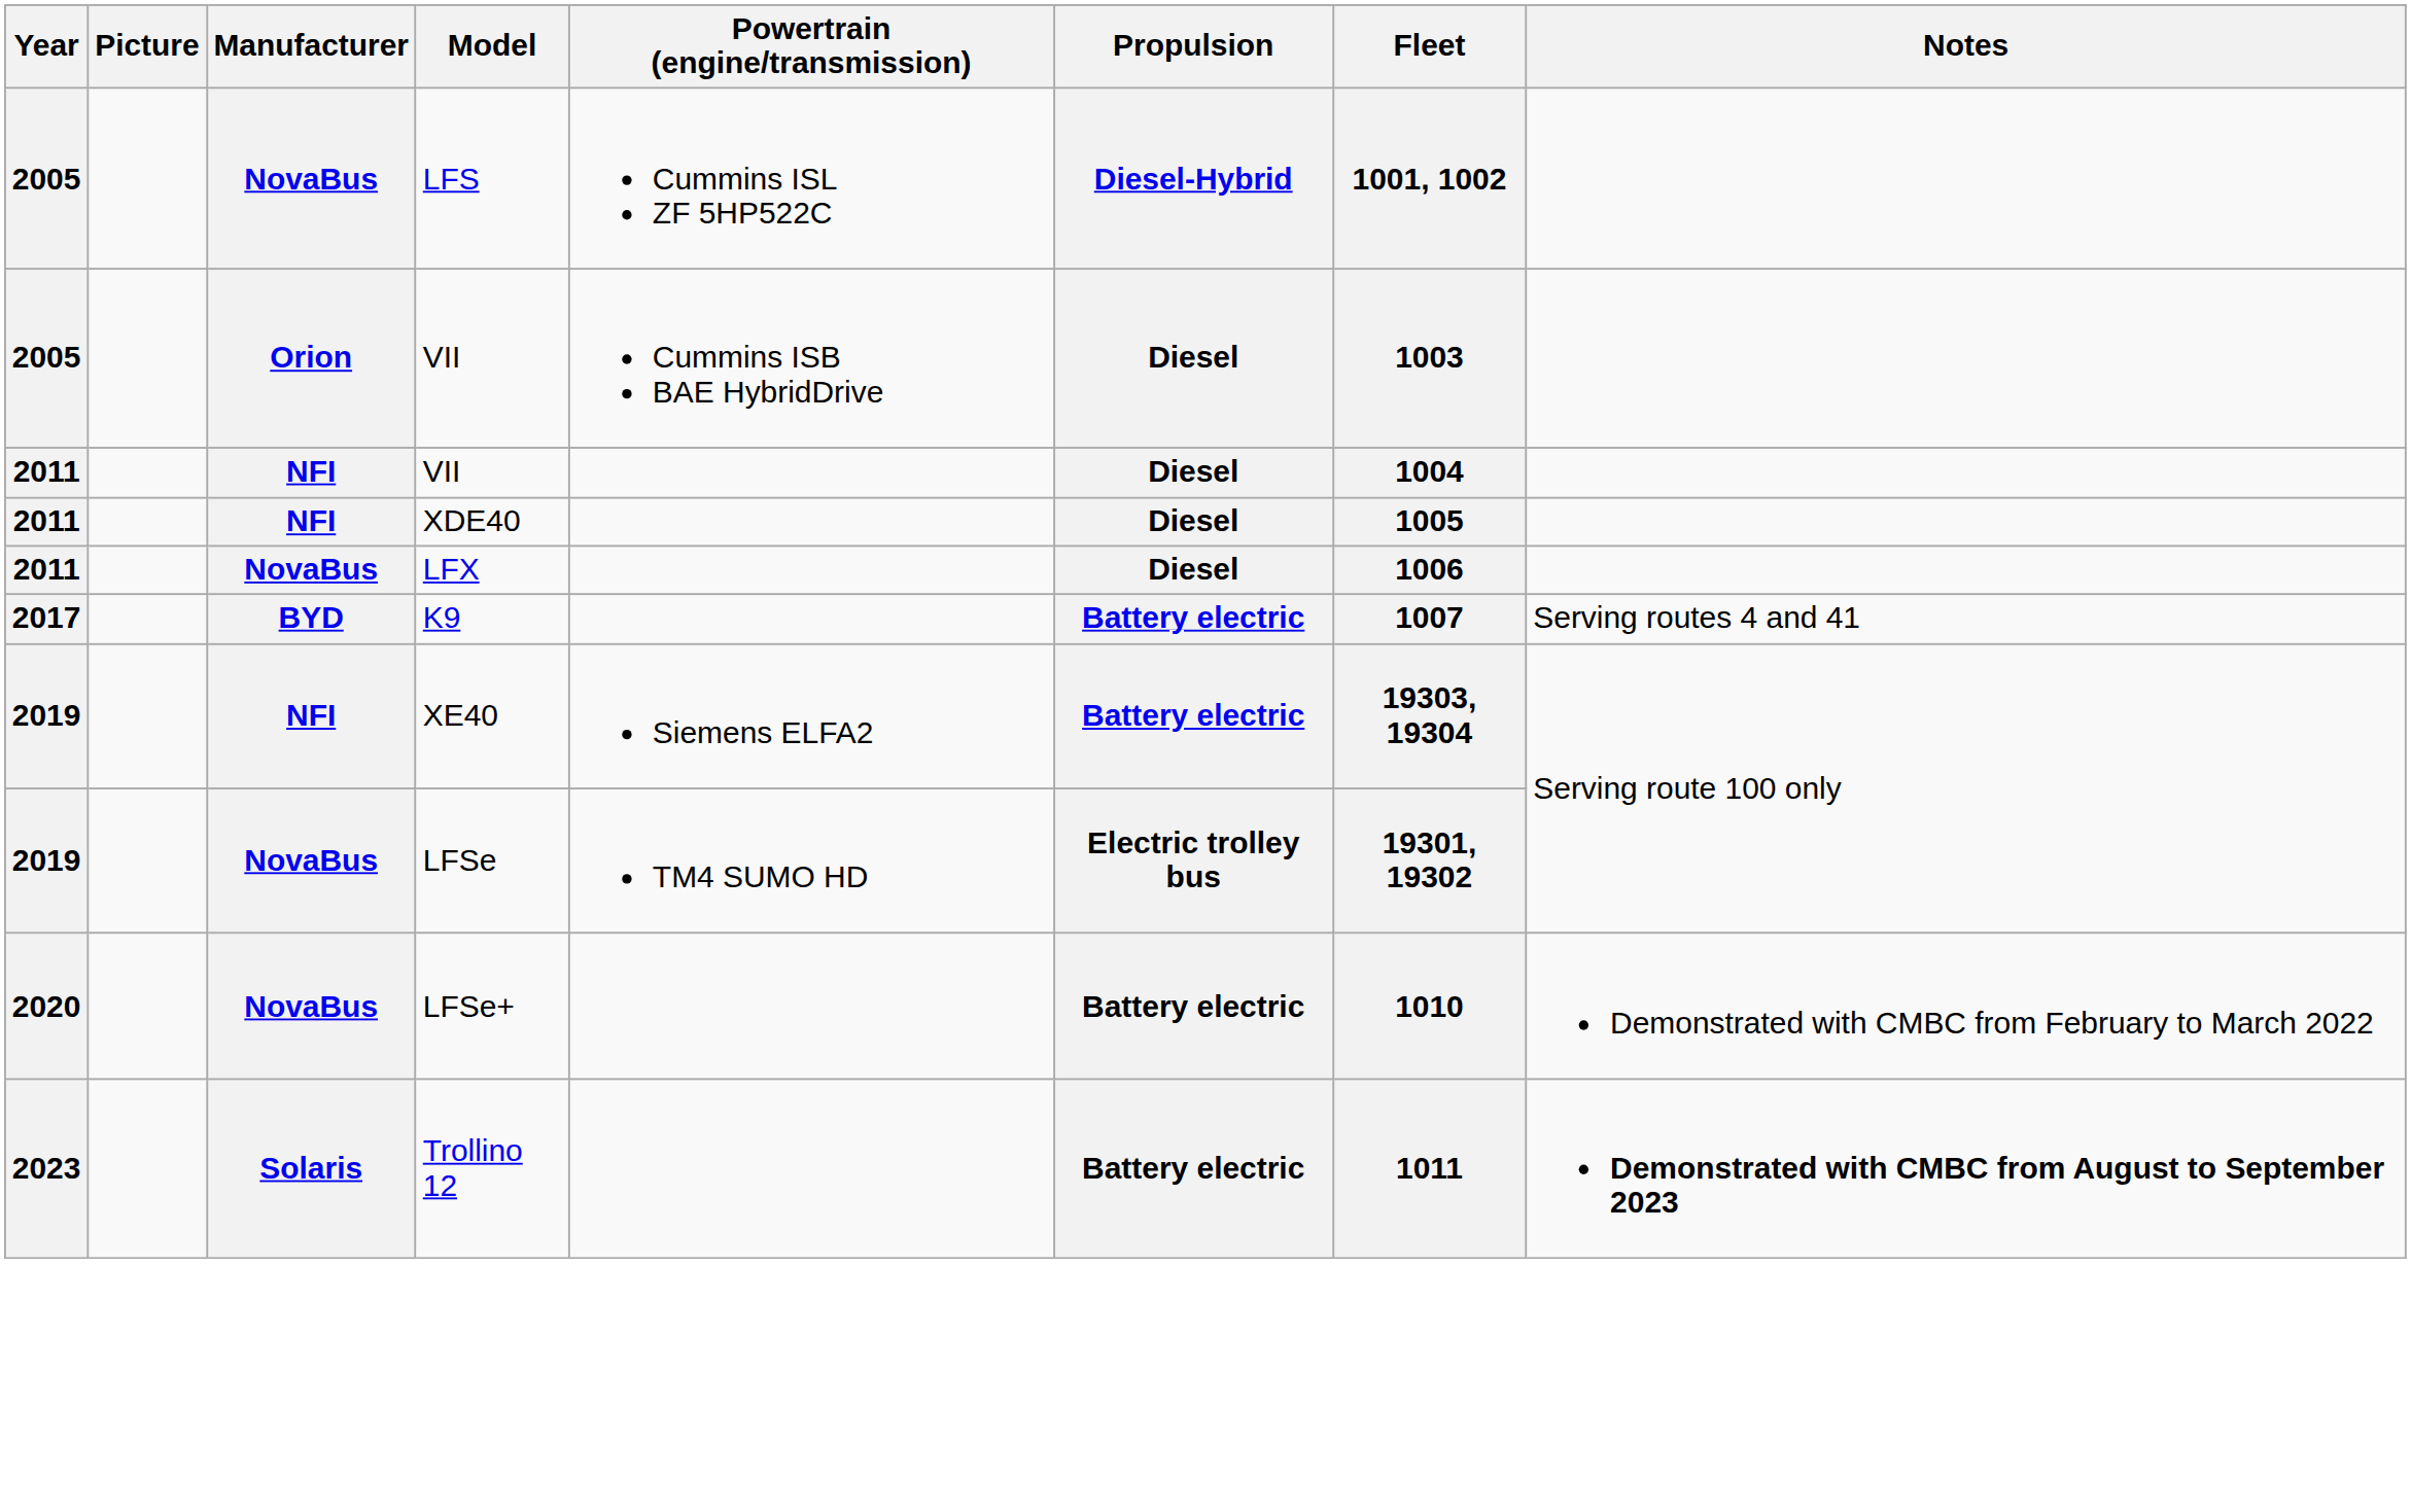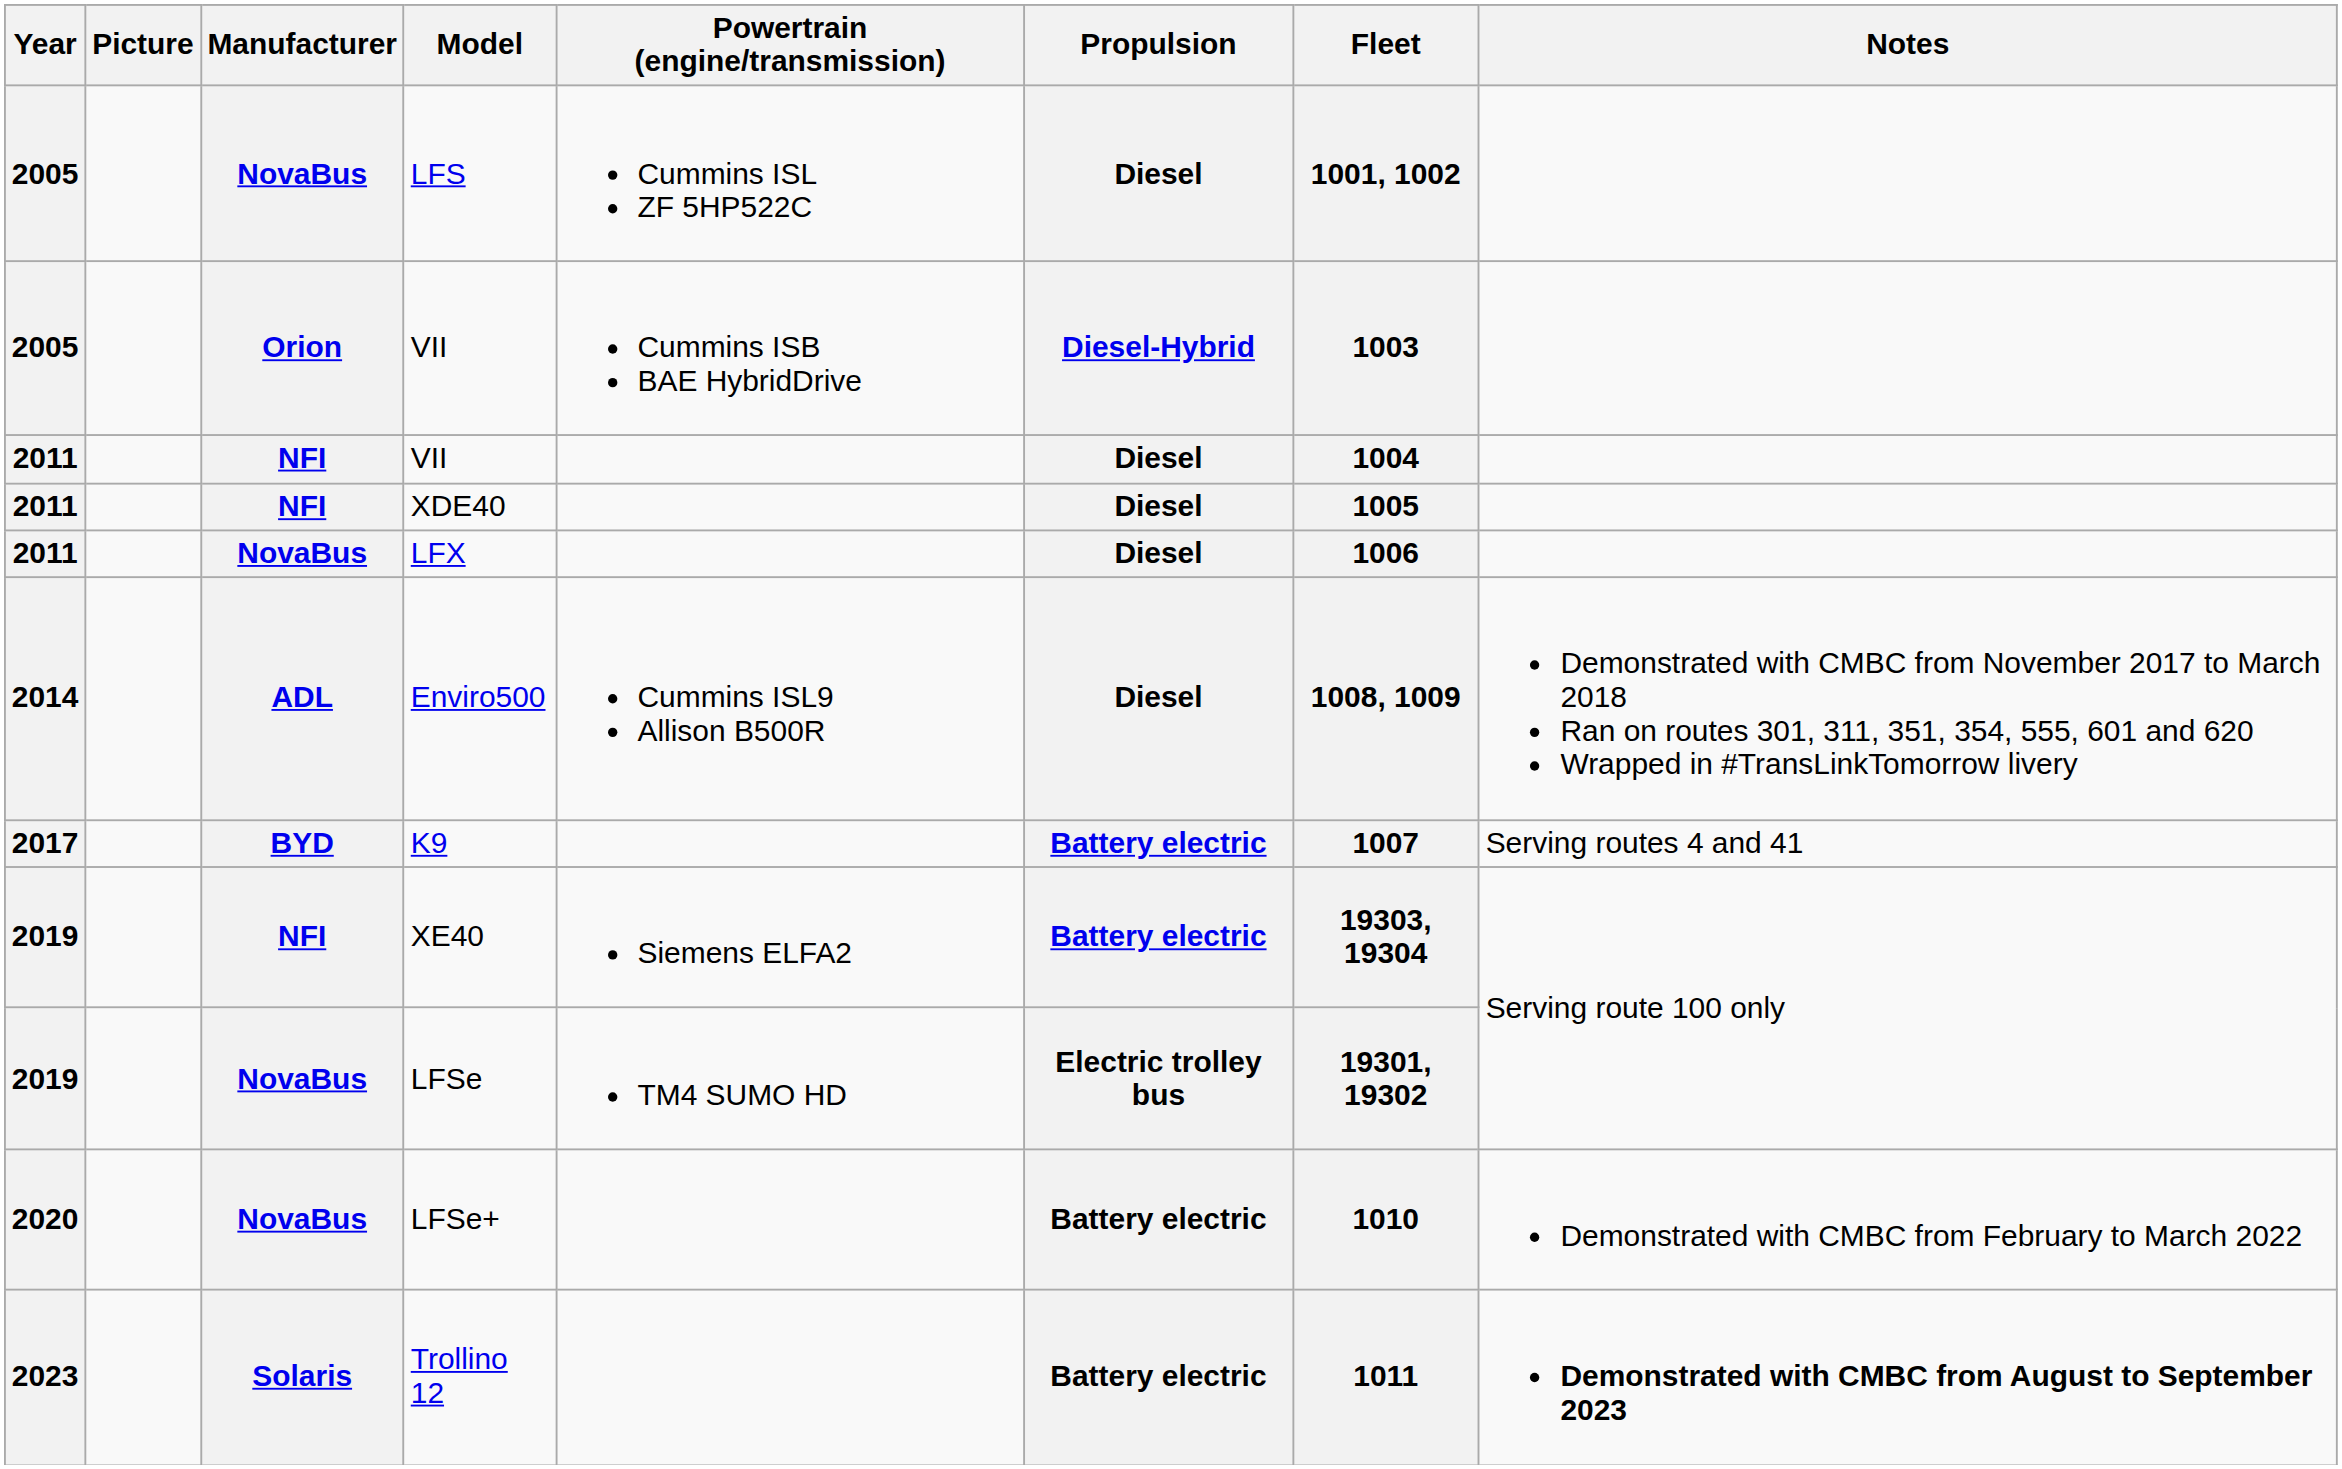LFS | Propulsion: Diesel-Hybrid -> Diesel
2005 / VII | Propulsion: Diesel -> Diesel-Hybrid
+ row: 2014 | ADL | Enviro500 | Cummins ISL9 Allison B500R | Diesel | 1008, 1009 | Demonstrated with CMBC from November 2017 to March 2018 Ran on routes 301, 311, 351, 354, 555, 601 and 620 Wrapped in #TransLinkTomorrow livery
